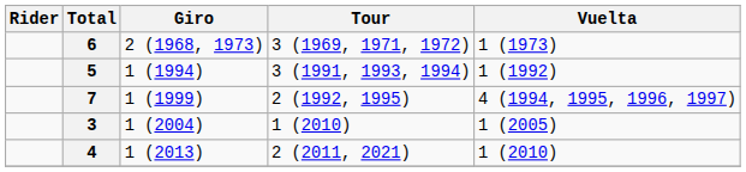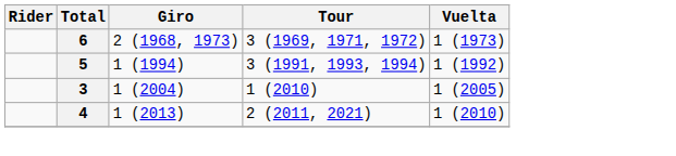- row: 7 | 1 (1999) | 2 (1992, 1995) | 4 (1994, 1995, 1996, 1997)
